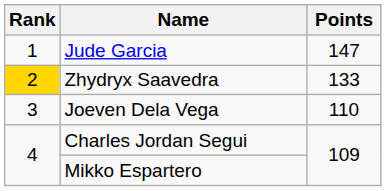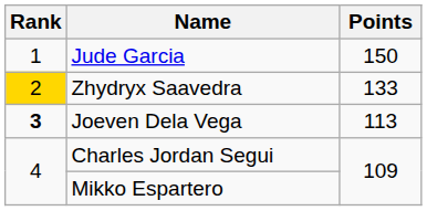Jude Garcia | Points: 147 -> 150
Joeven Dela Vega | Rank: normal -> bold
Joeven Dela Vega | Points: 110 -> 113
